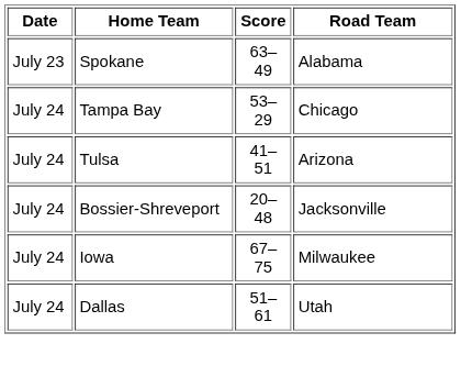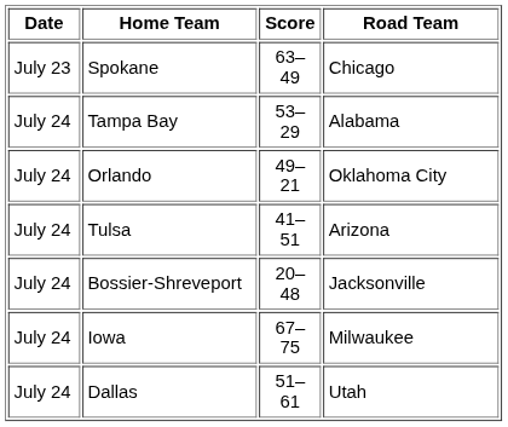Spokane | Road Team: Alabama -> Chicago
Tampa Bay | Road Team: Chicago -> Alabama
+ row: July 24 | Orlando | 49–21 | Oklahoma City
